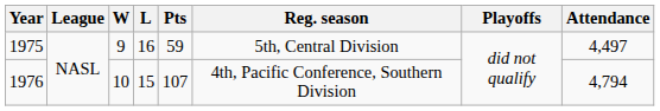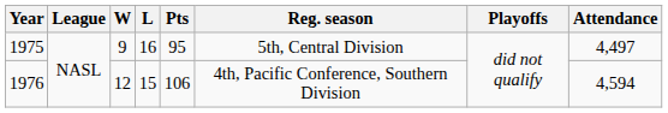1975 | Pts: 59 -> 95
1976 | W: 10 -> 12
1976 | Pts: 107 -> 106
1976 | Attendance: 4,794 -> 4,594
